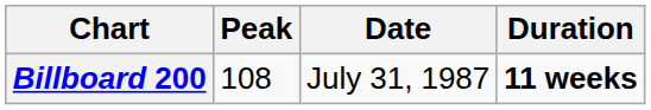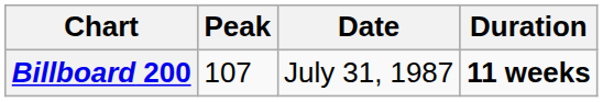Billboard 200 | Peak: 108 -> 107
